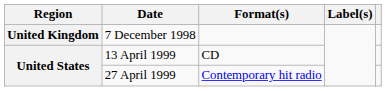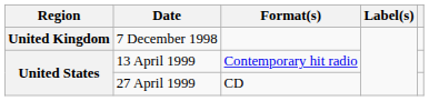13 April 1999 | Format(s): CD -> Contemporary hit radio
27 April 1999 | Format(s): Contemporary hit radio -> CD
